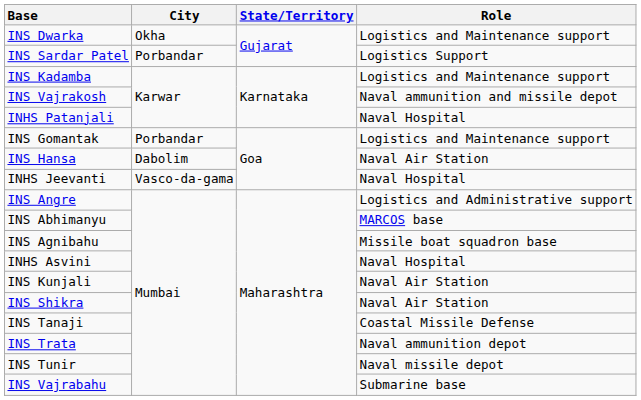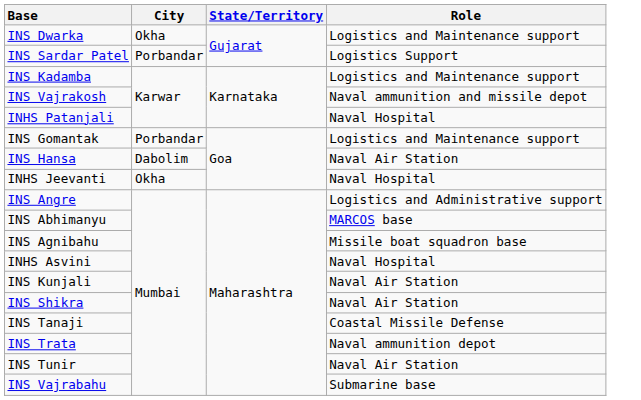INHS Jeevanti | City: Vasco-da-gama -> Okha
INS Tunir | Role: Naval missile depot -> Naval Air Station
